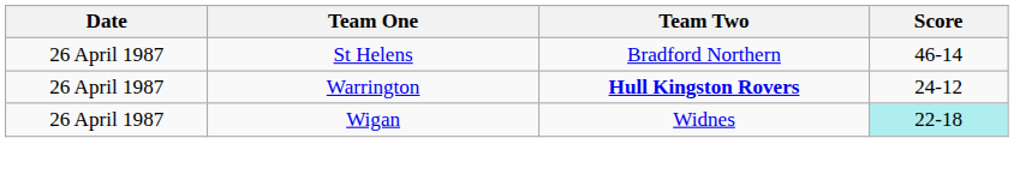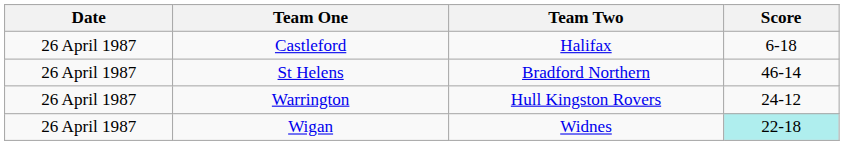+ row: 26 April 1987 | Castleford | Halifax | 6-18
Warrington | Team Two: bold -> normal
